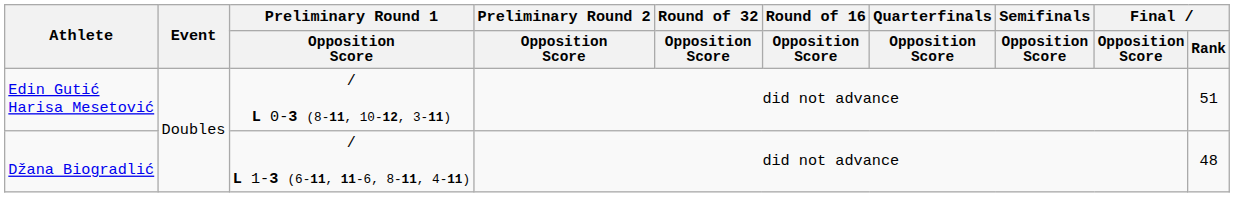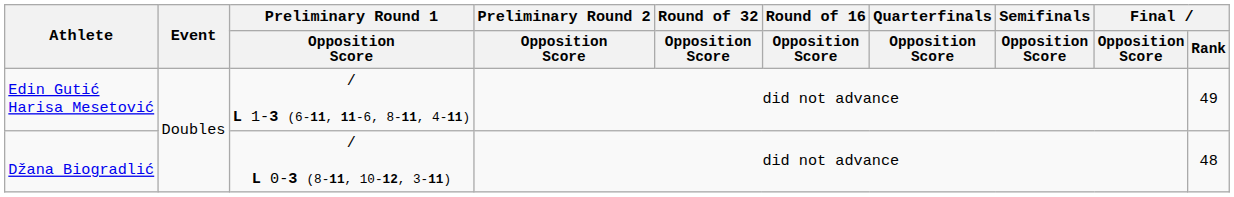Edin Gutić Harisa Mesetović | Preliminary Round 1 / Opposition Score: / L 0-3 (8-11, 10-12, 3-11) -> / L 1-3 (6-11, 11-6, 8-11, 4-11)
Edin Gutić Harisa Mesetović | Final / Rank: 51 -> 49
Džana Biogradlić | Preliminary Round 1 / Opposition Score: / L 1-3 (6-11, 11-6, 8-11, 4-11) -> / L 0-3 (8-11, 10-12, 3-11)
